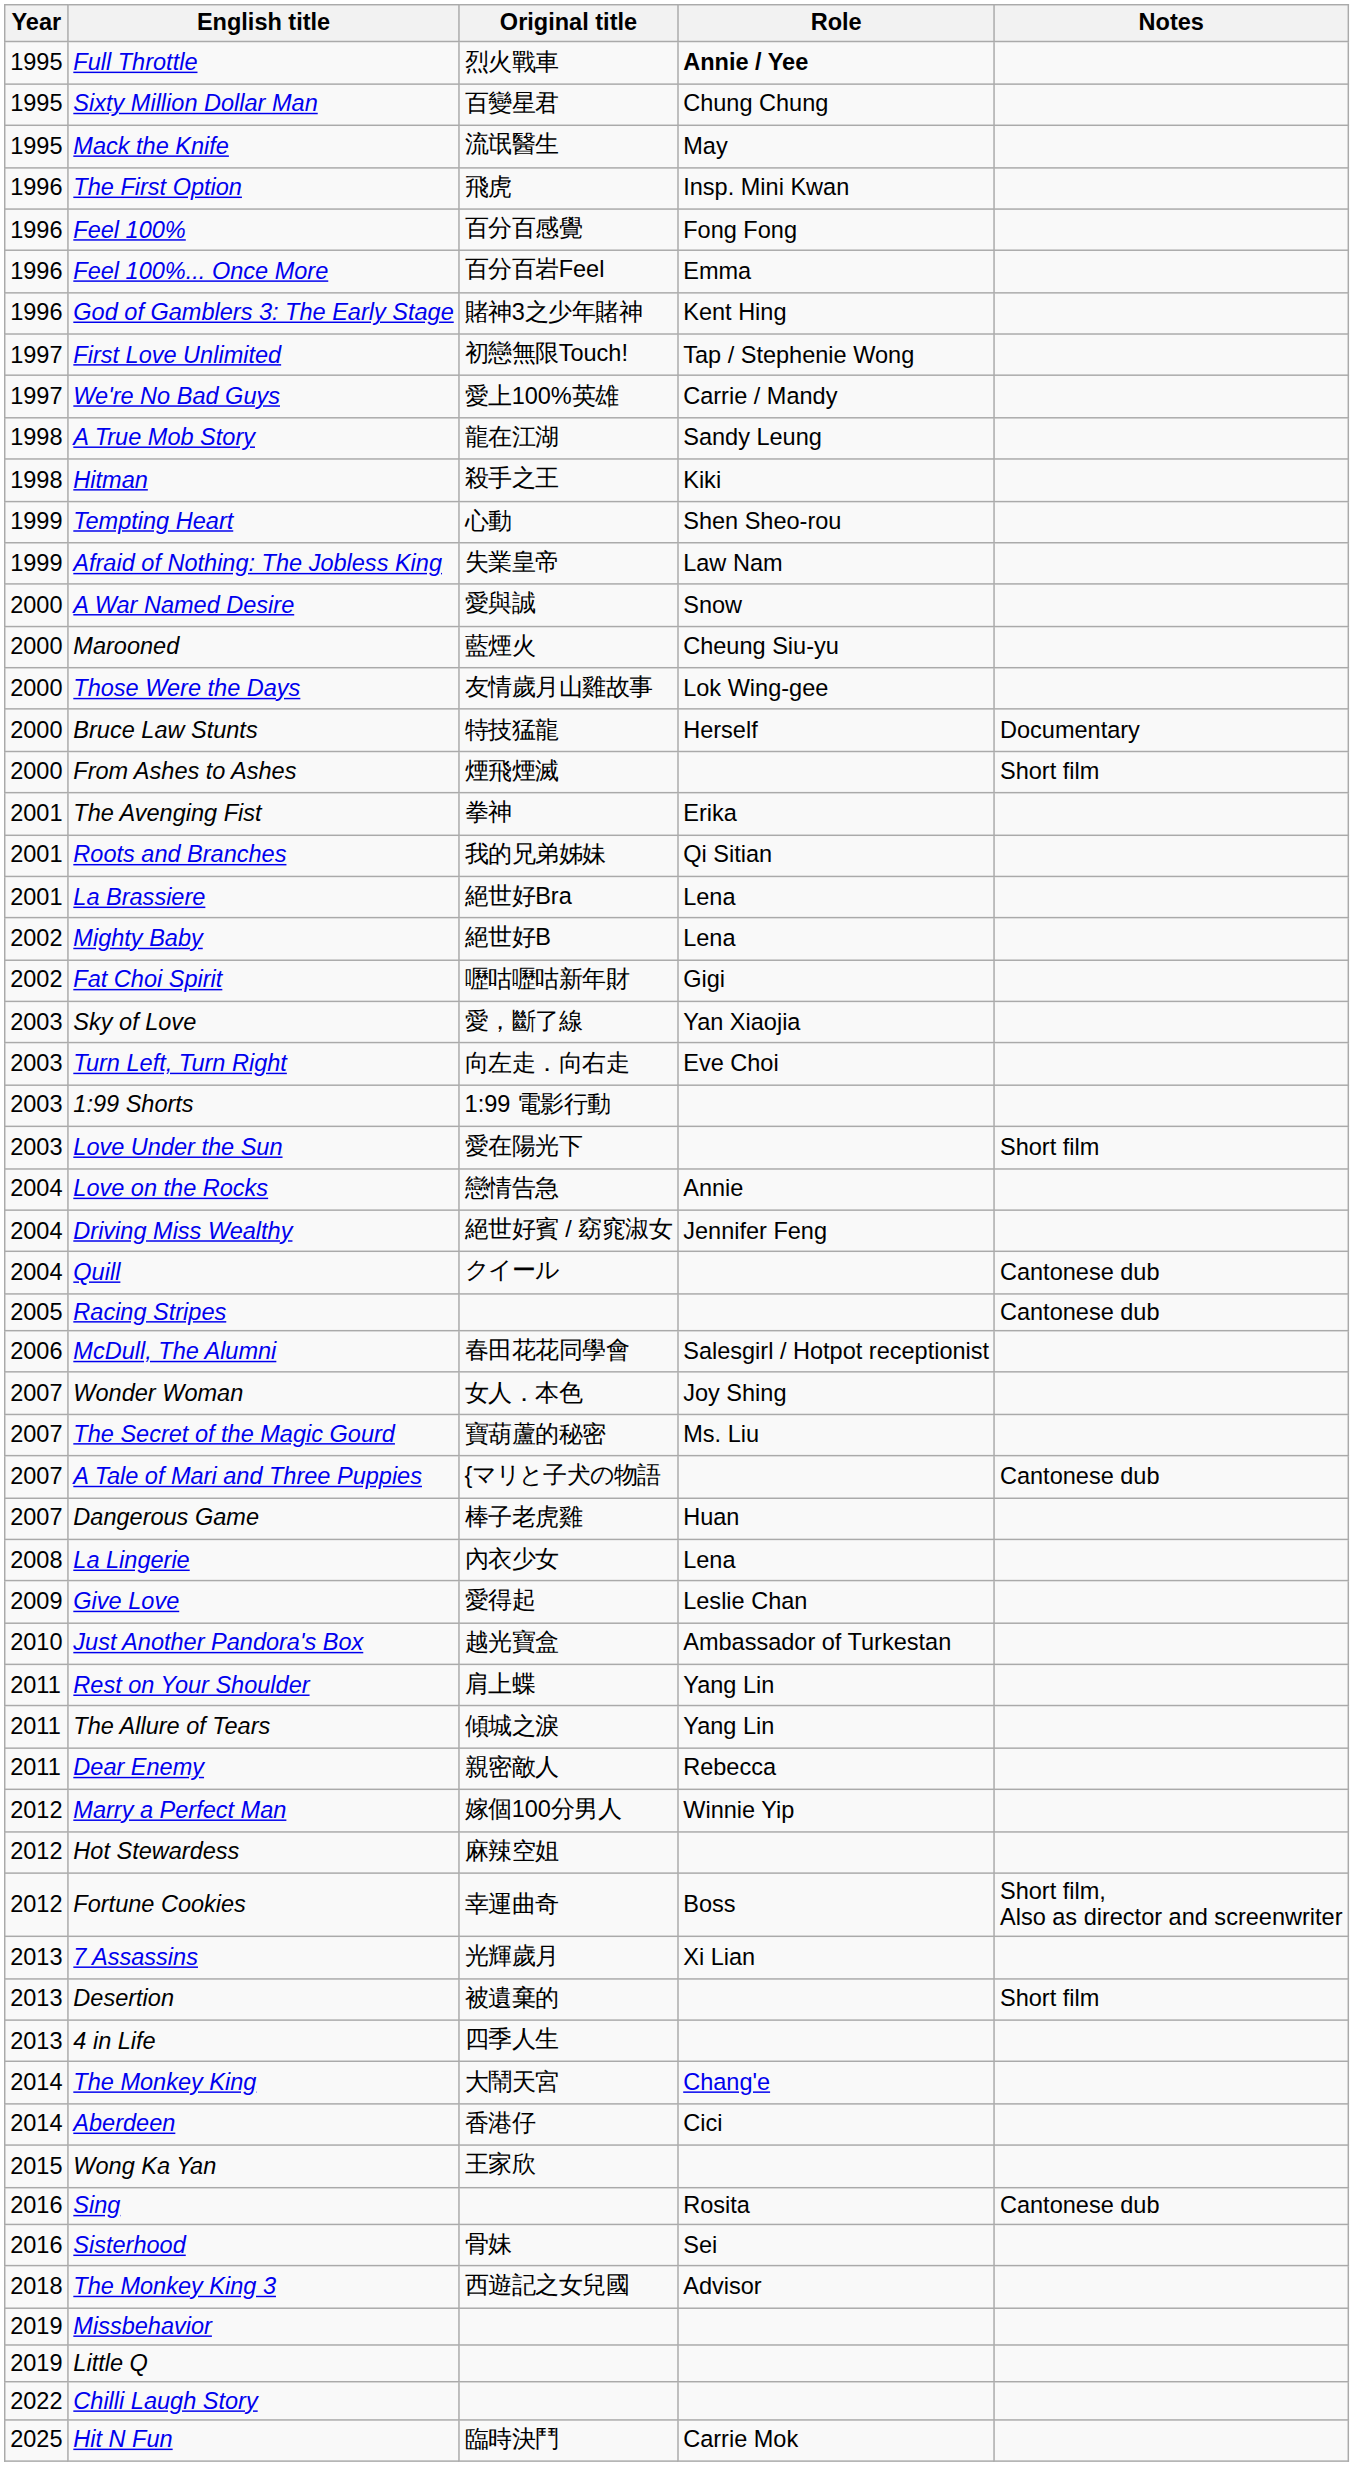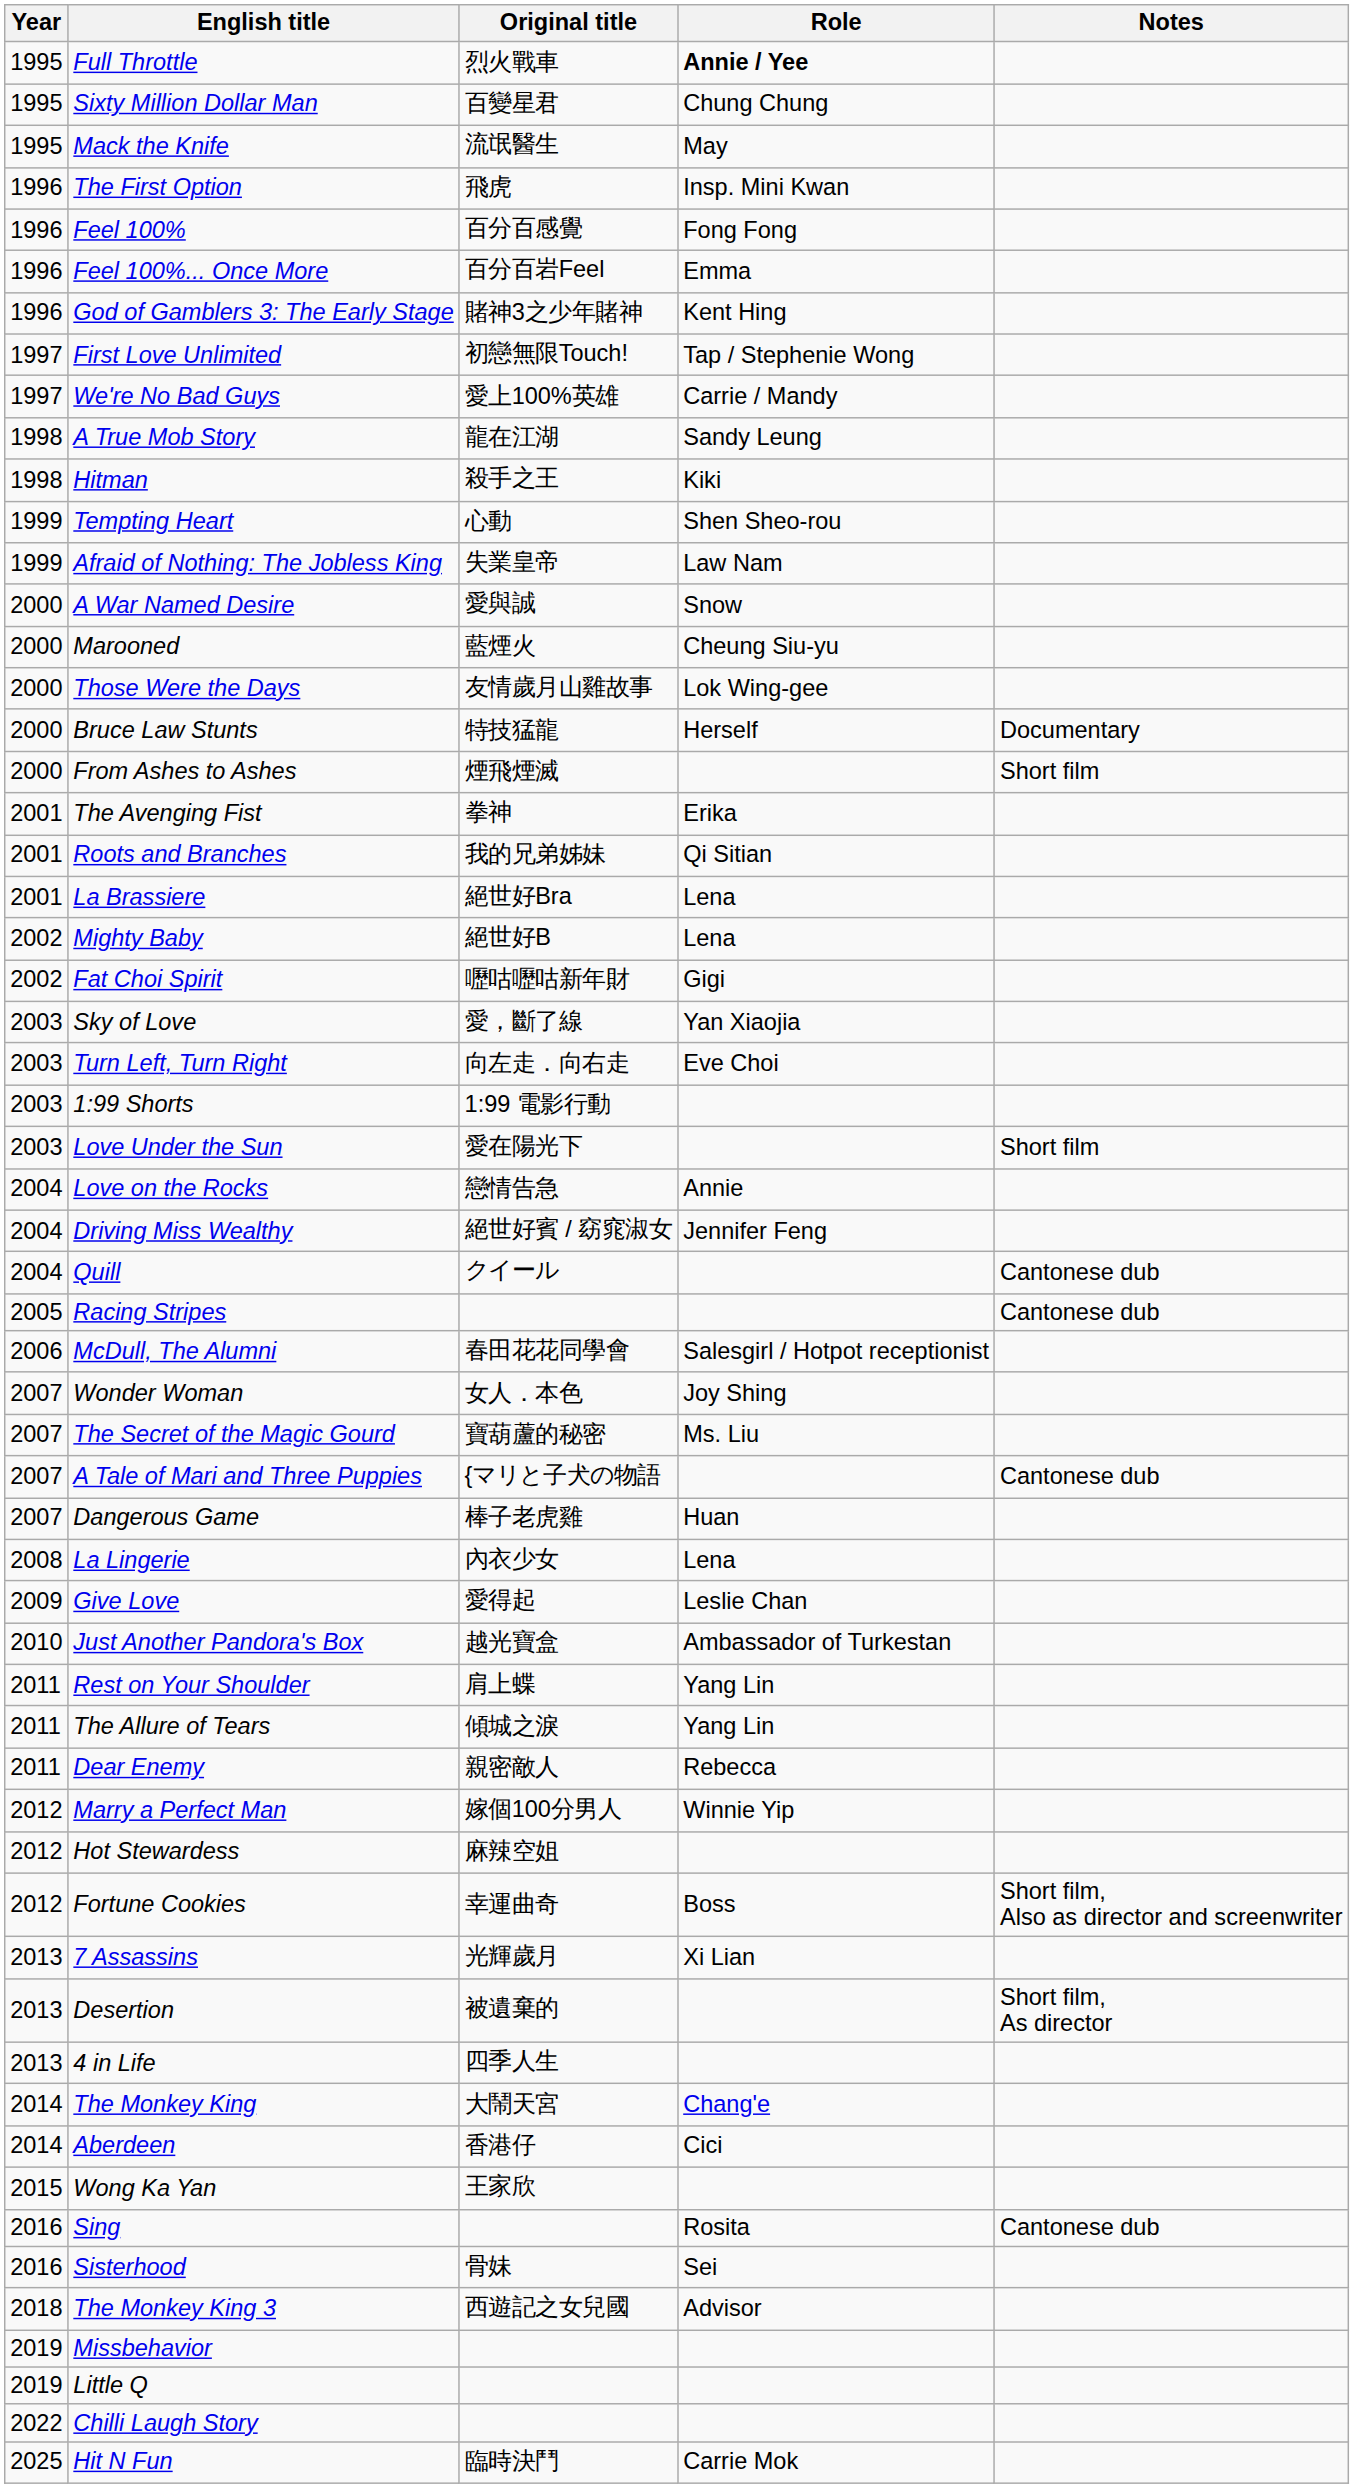Desertion | Notes: Short film -> Short film, As director
